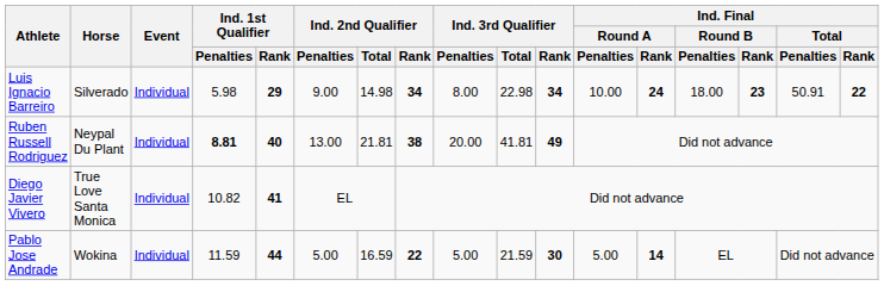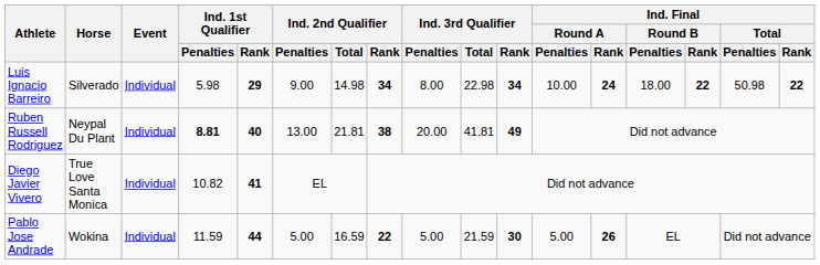Luis Ignacio Barreiro | Ind. Final / Round B / Rank: 23 -> 22
Luis Ignacio Barreiro | Ind. Final / Total / Penalties: 50.91 -> 50.98
Pablo Jose Andrade | Ind. Final / Round A / Rank: 14 -> 26
